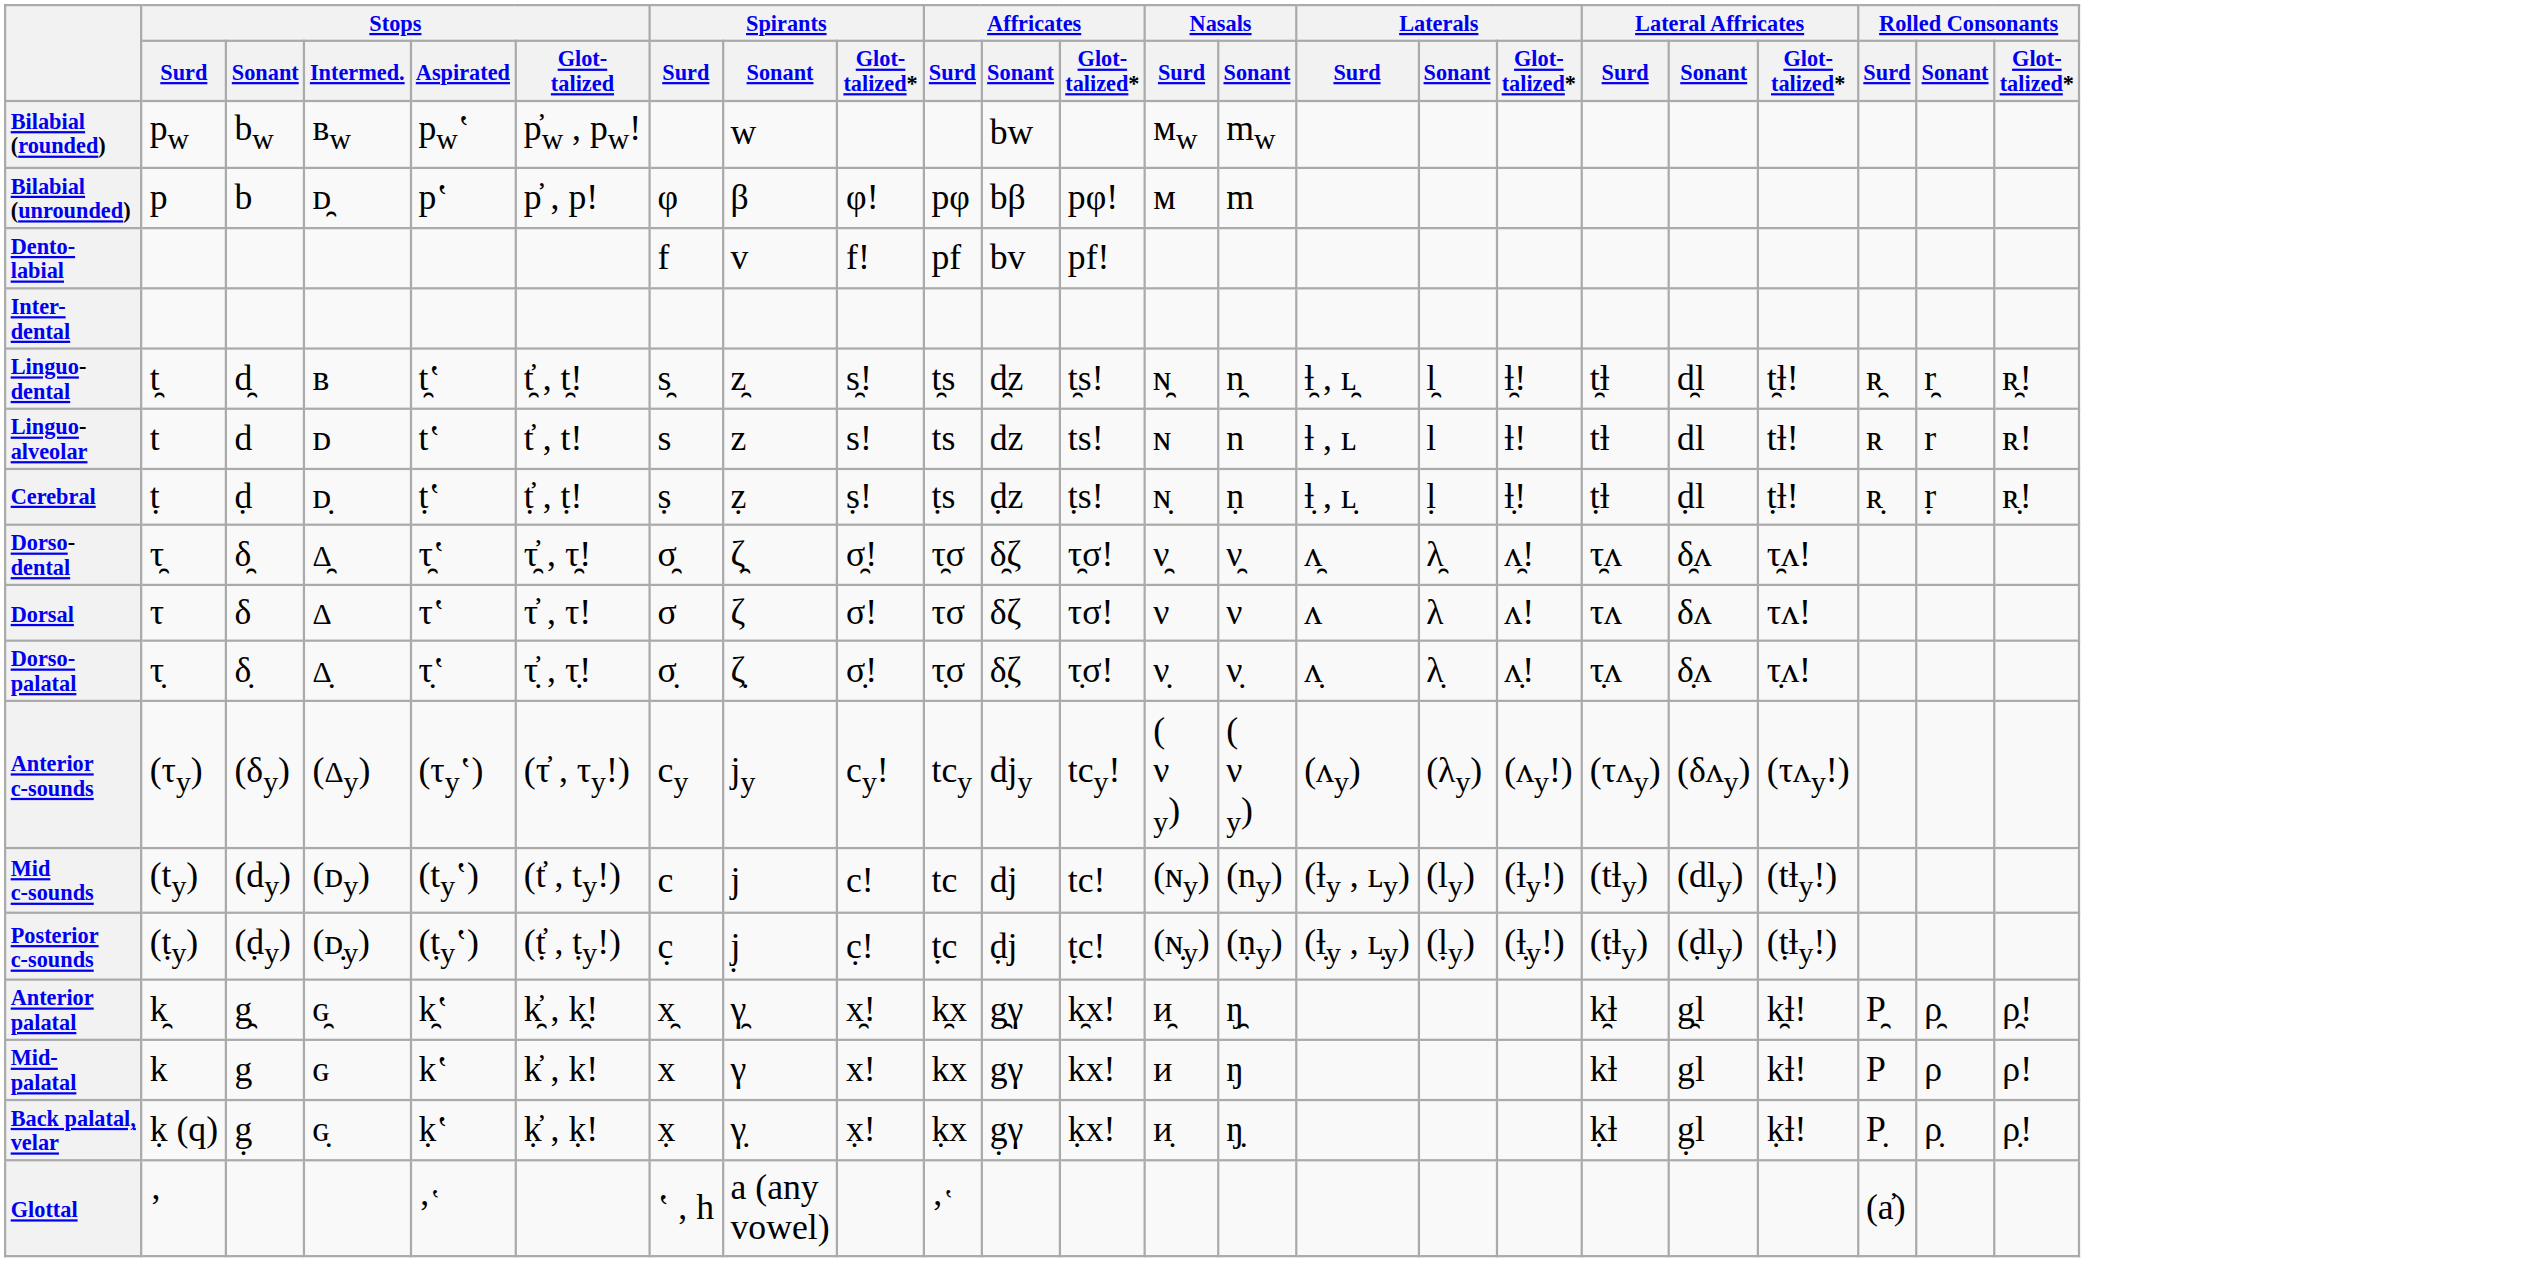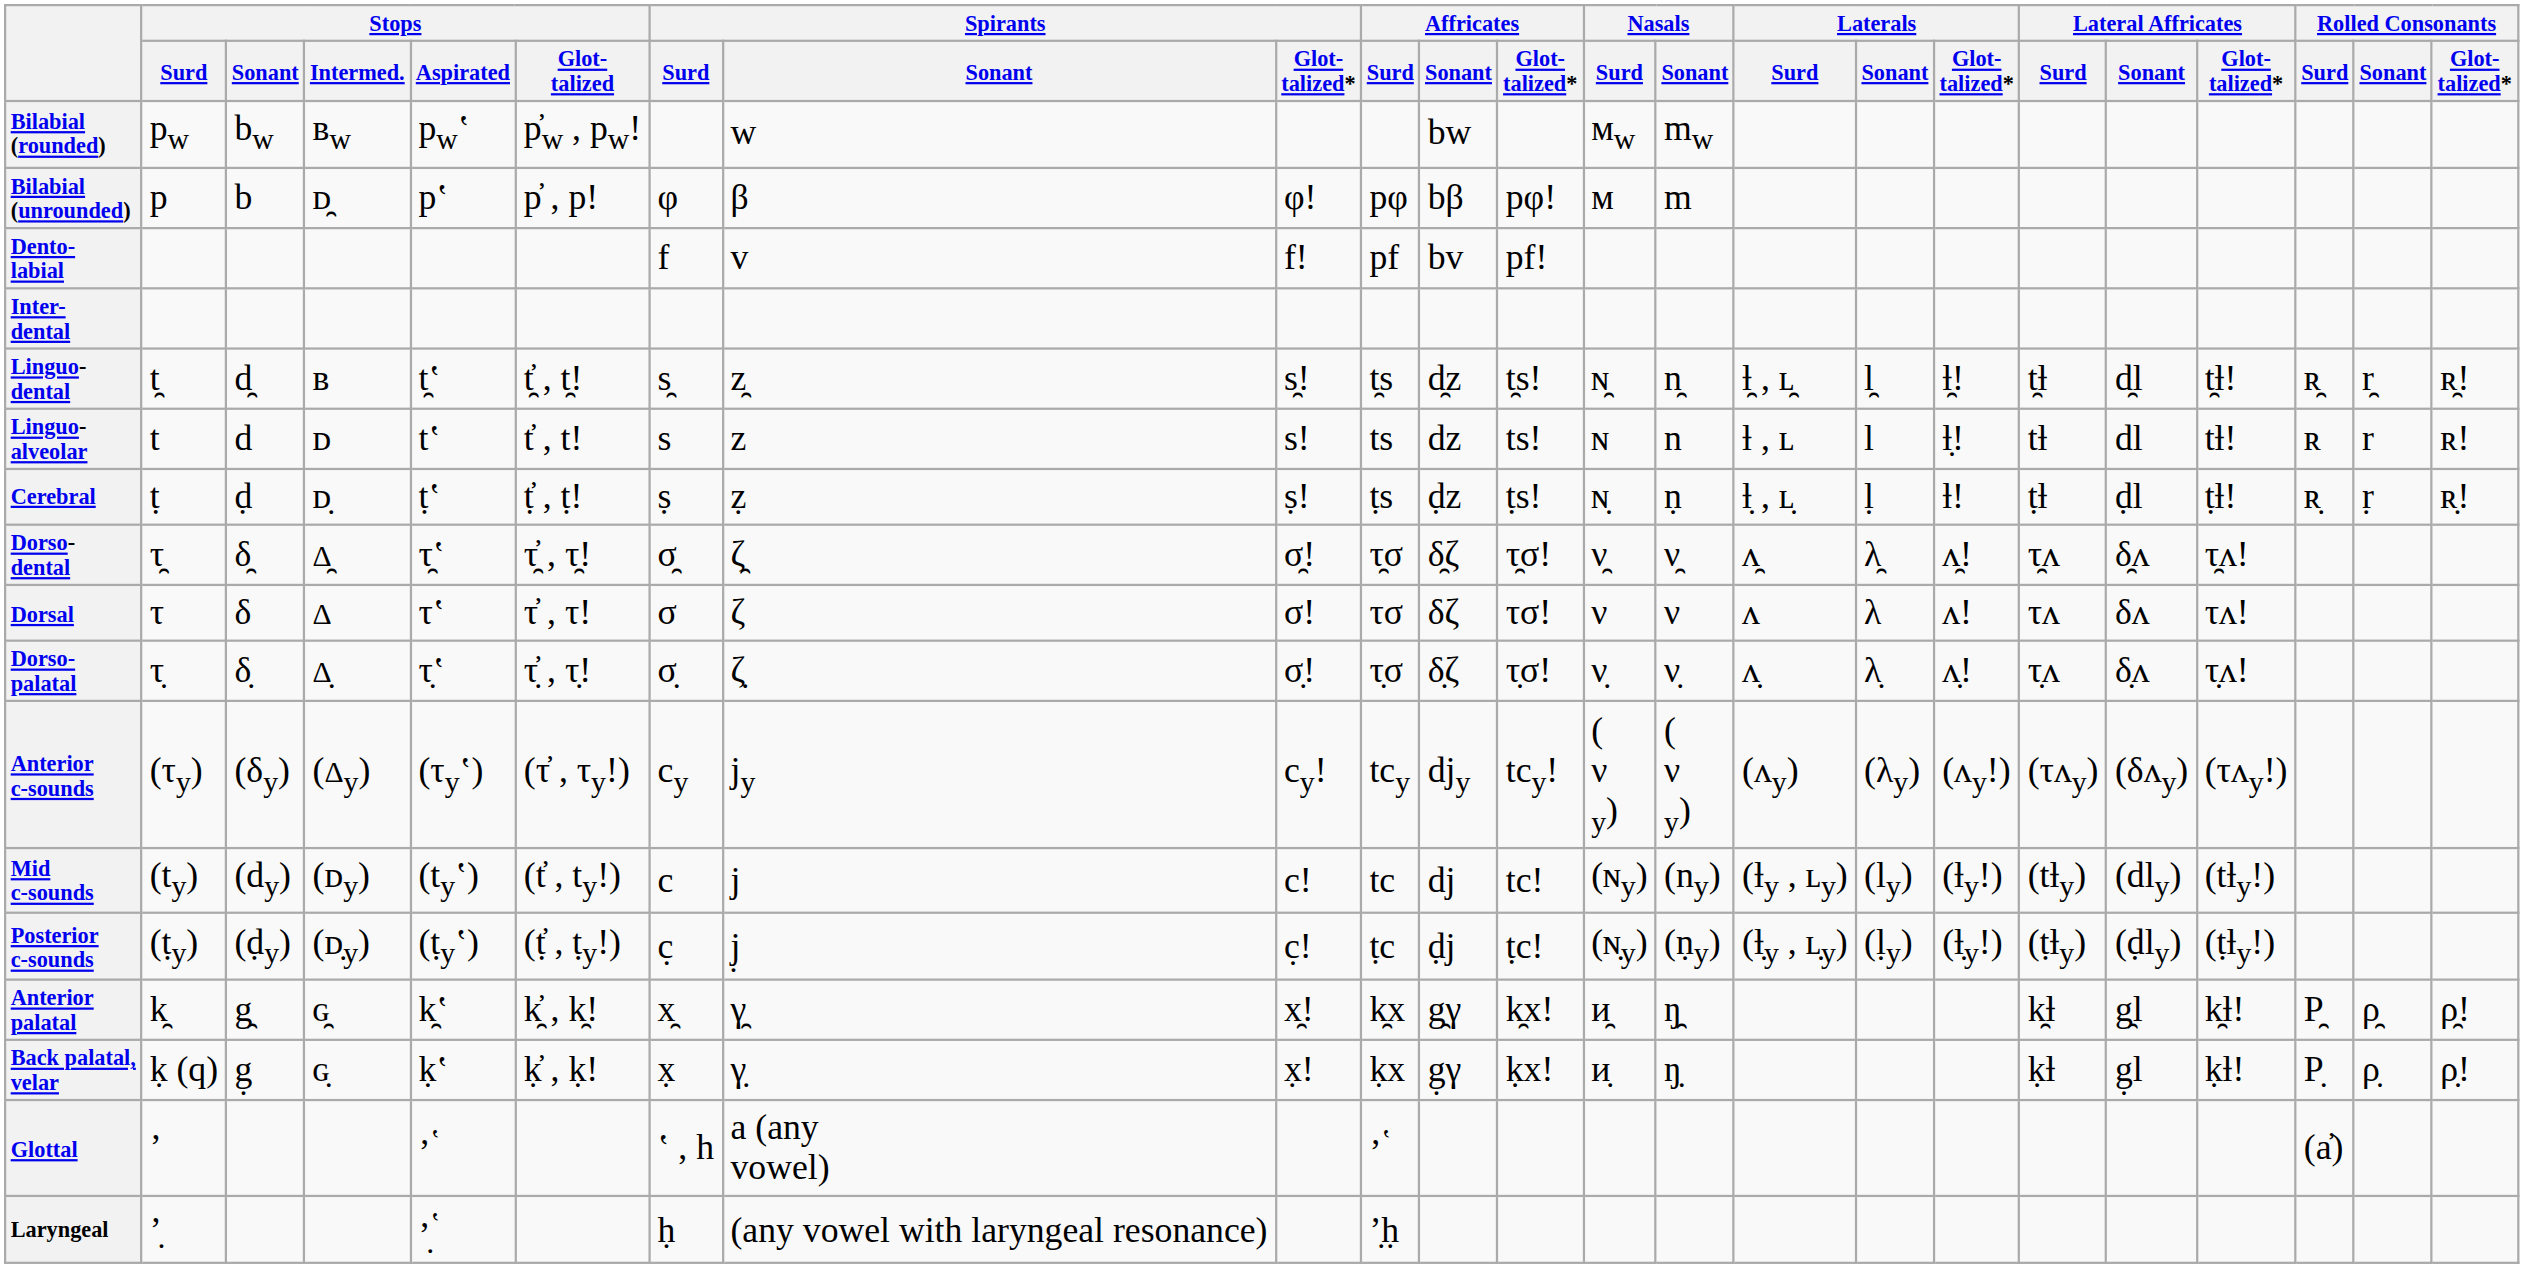Linguo- alveolar | Laterals / Glot- talized*: ƚǃ -> ƚ̣ǃ
Cerebral | Laterals / Glot- talized*: ƚ̣ǃ -> ƚǃ
- row: Mid- palatal | k | g | ɢ | kʽ | k̓ , kǃ | x | γ | xǃ | kx | gγ | kxǃ | ᴎ | ŋ | kƚ | gl | kƚǃ | Ρ | ρ | ρǃ
+ row: Laryngeal | ʼ̣ | ʼ̣ʽ | ḥ | (any vowel with laryngeal resonance) | ʼ̣ḥ
